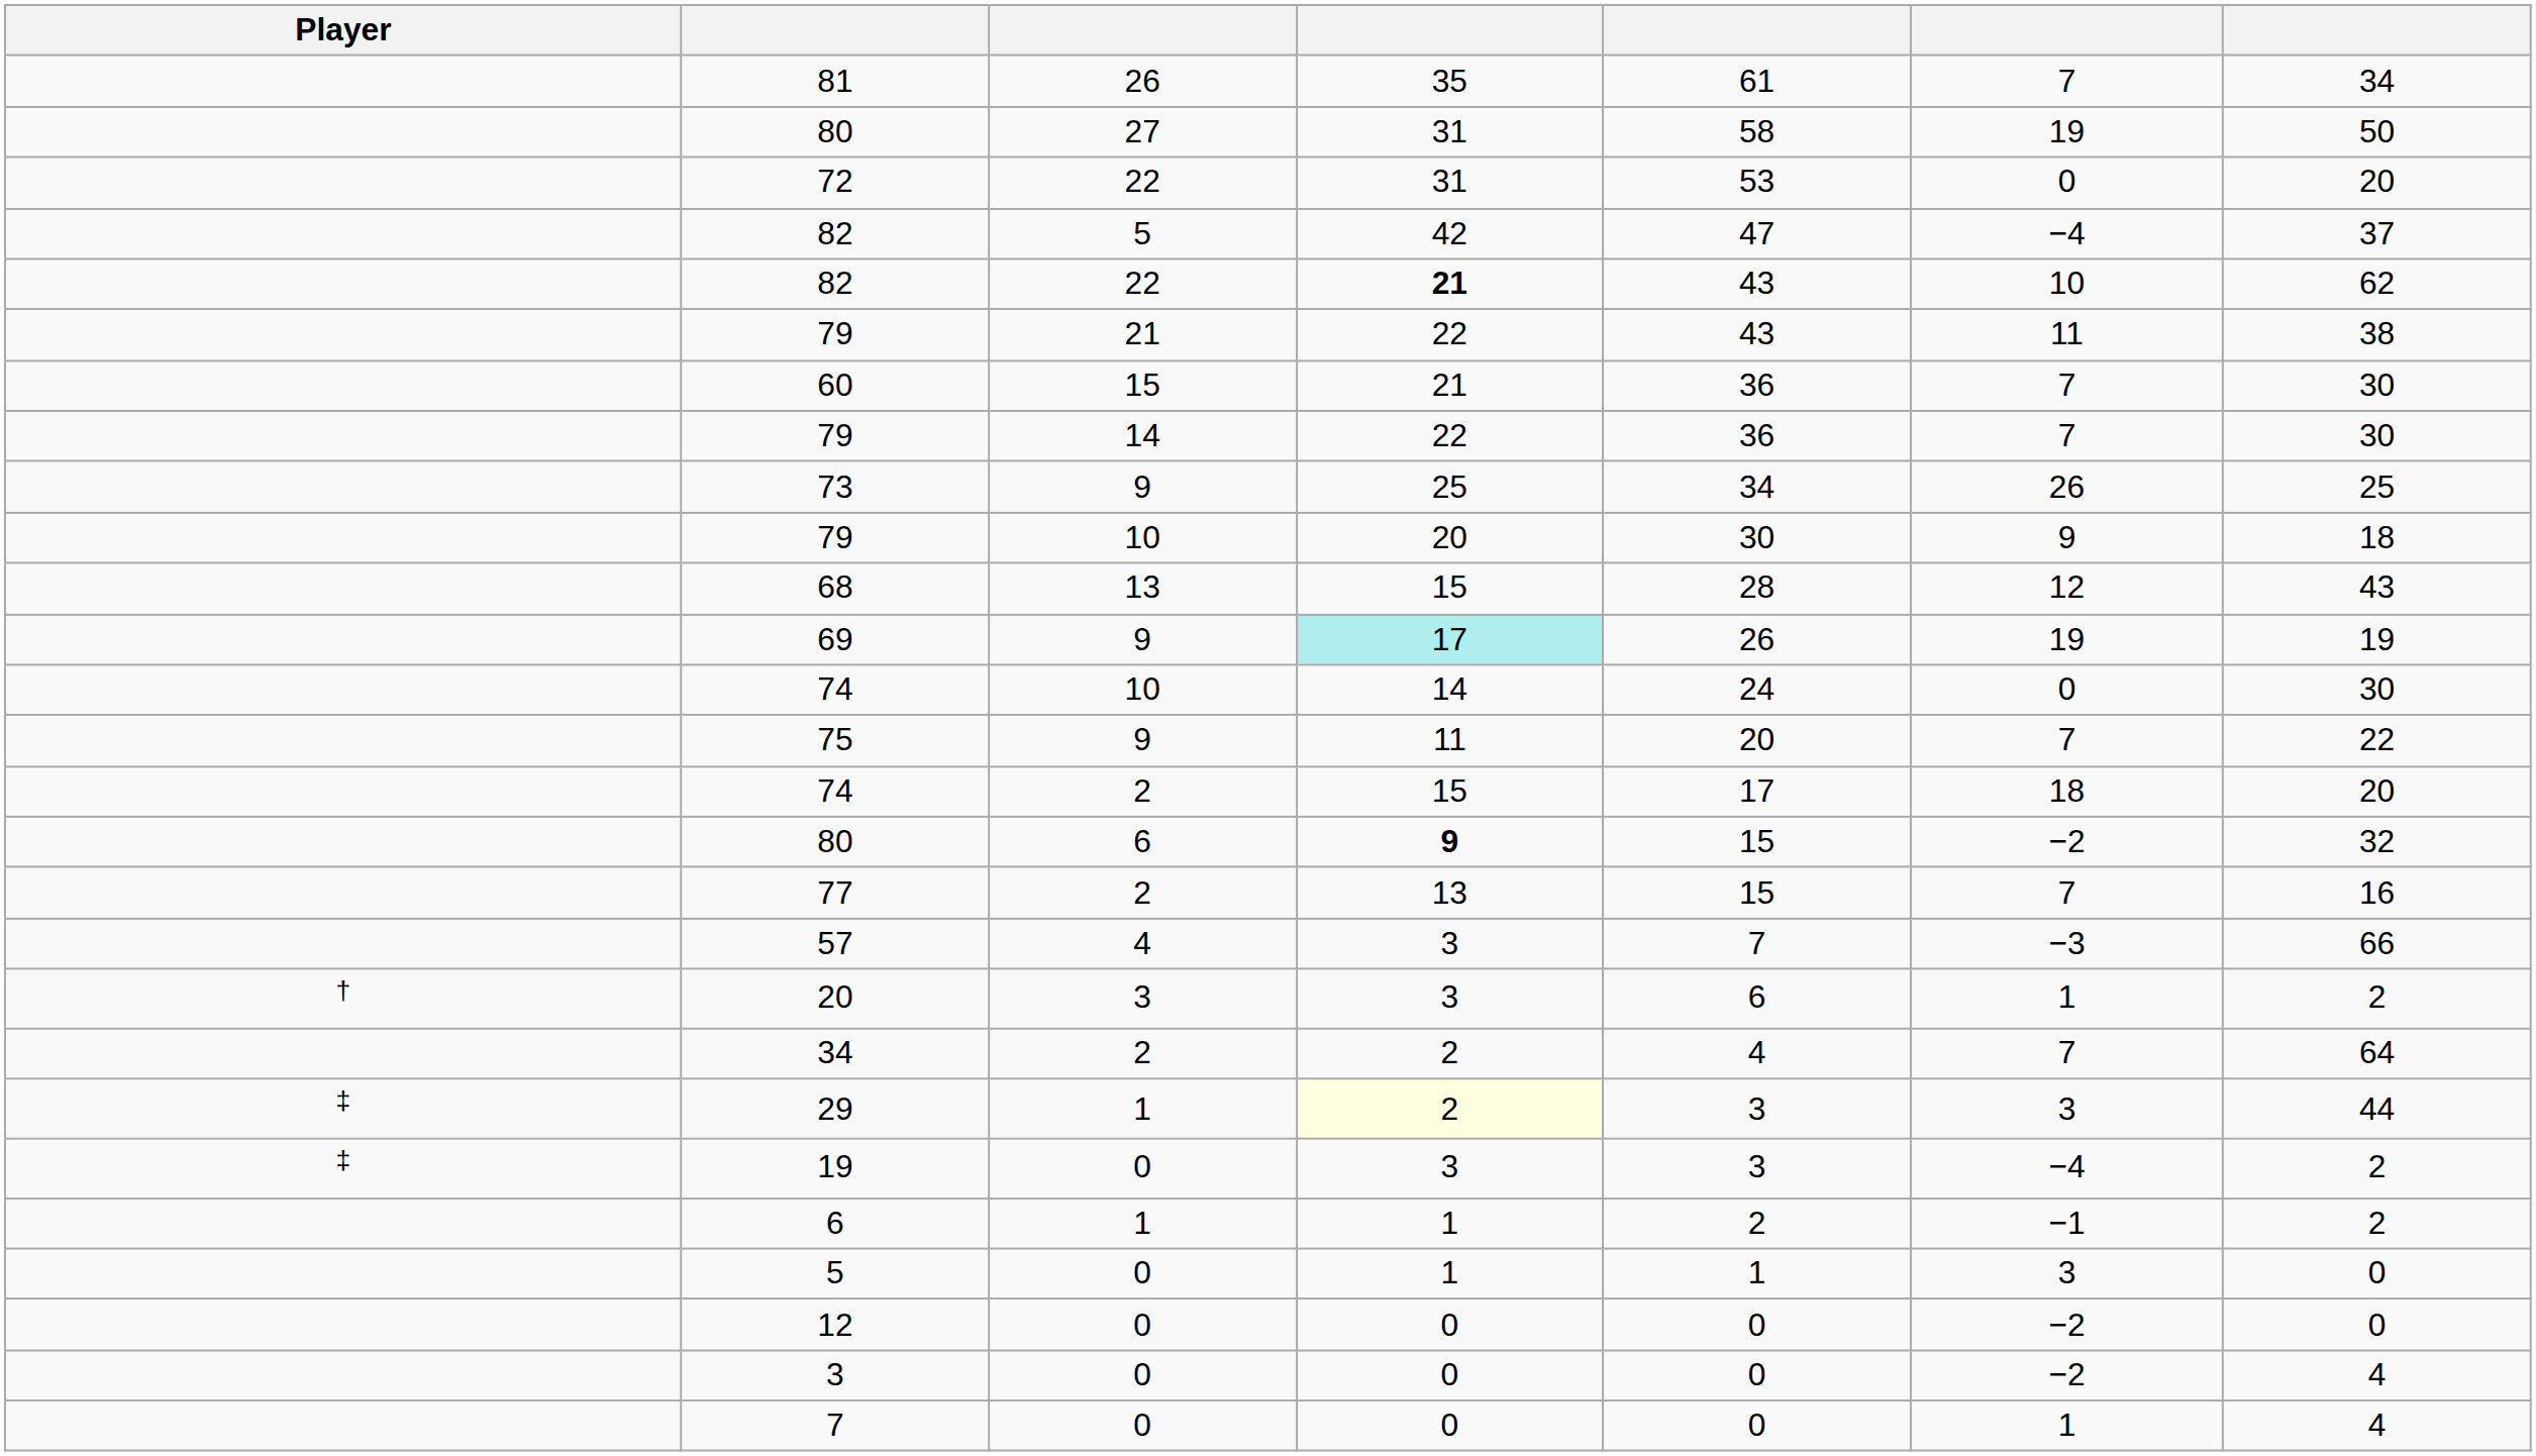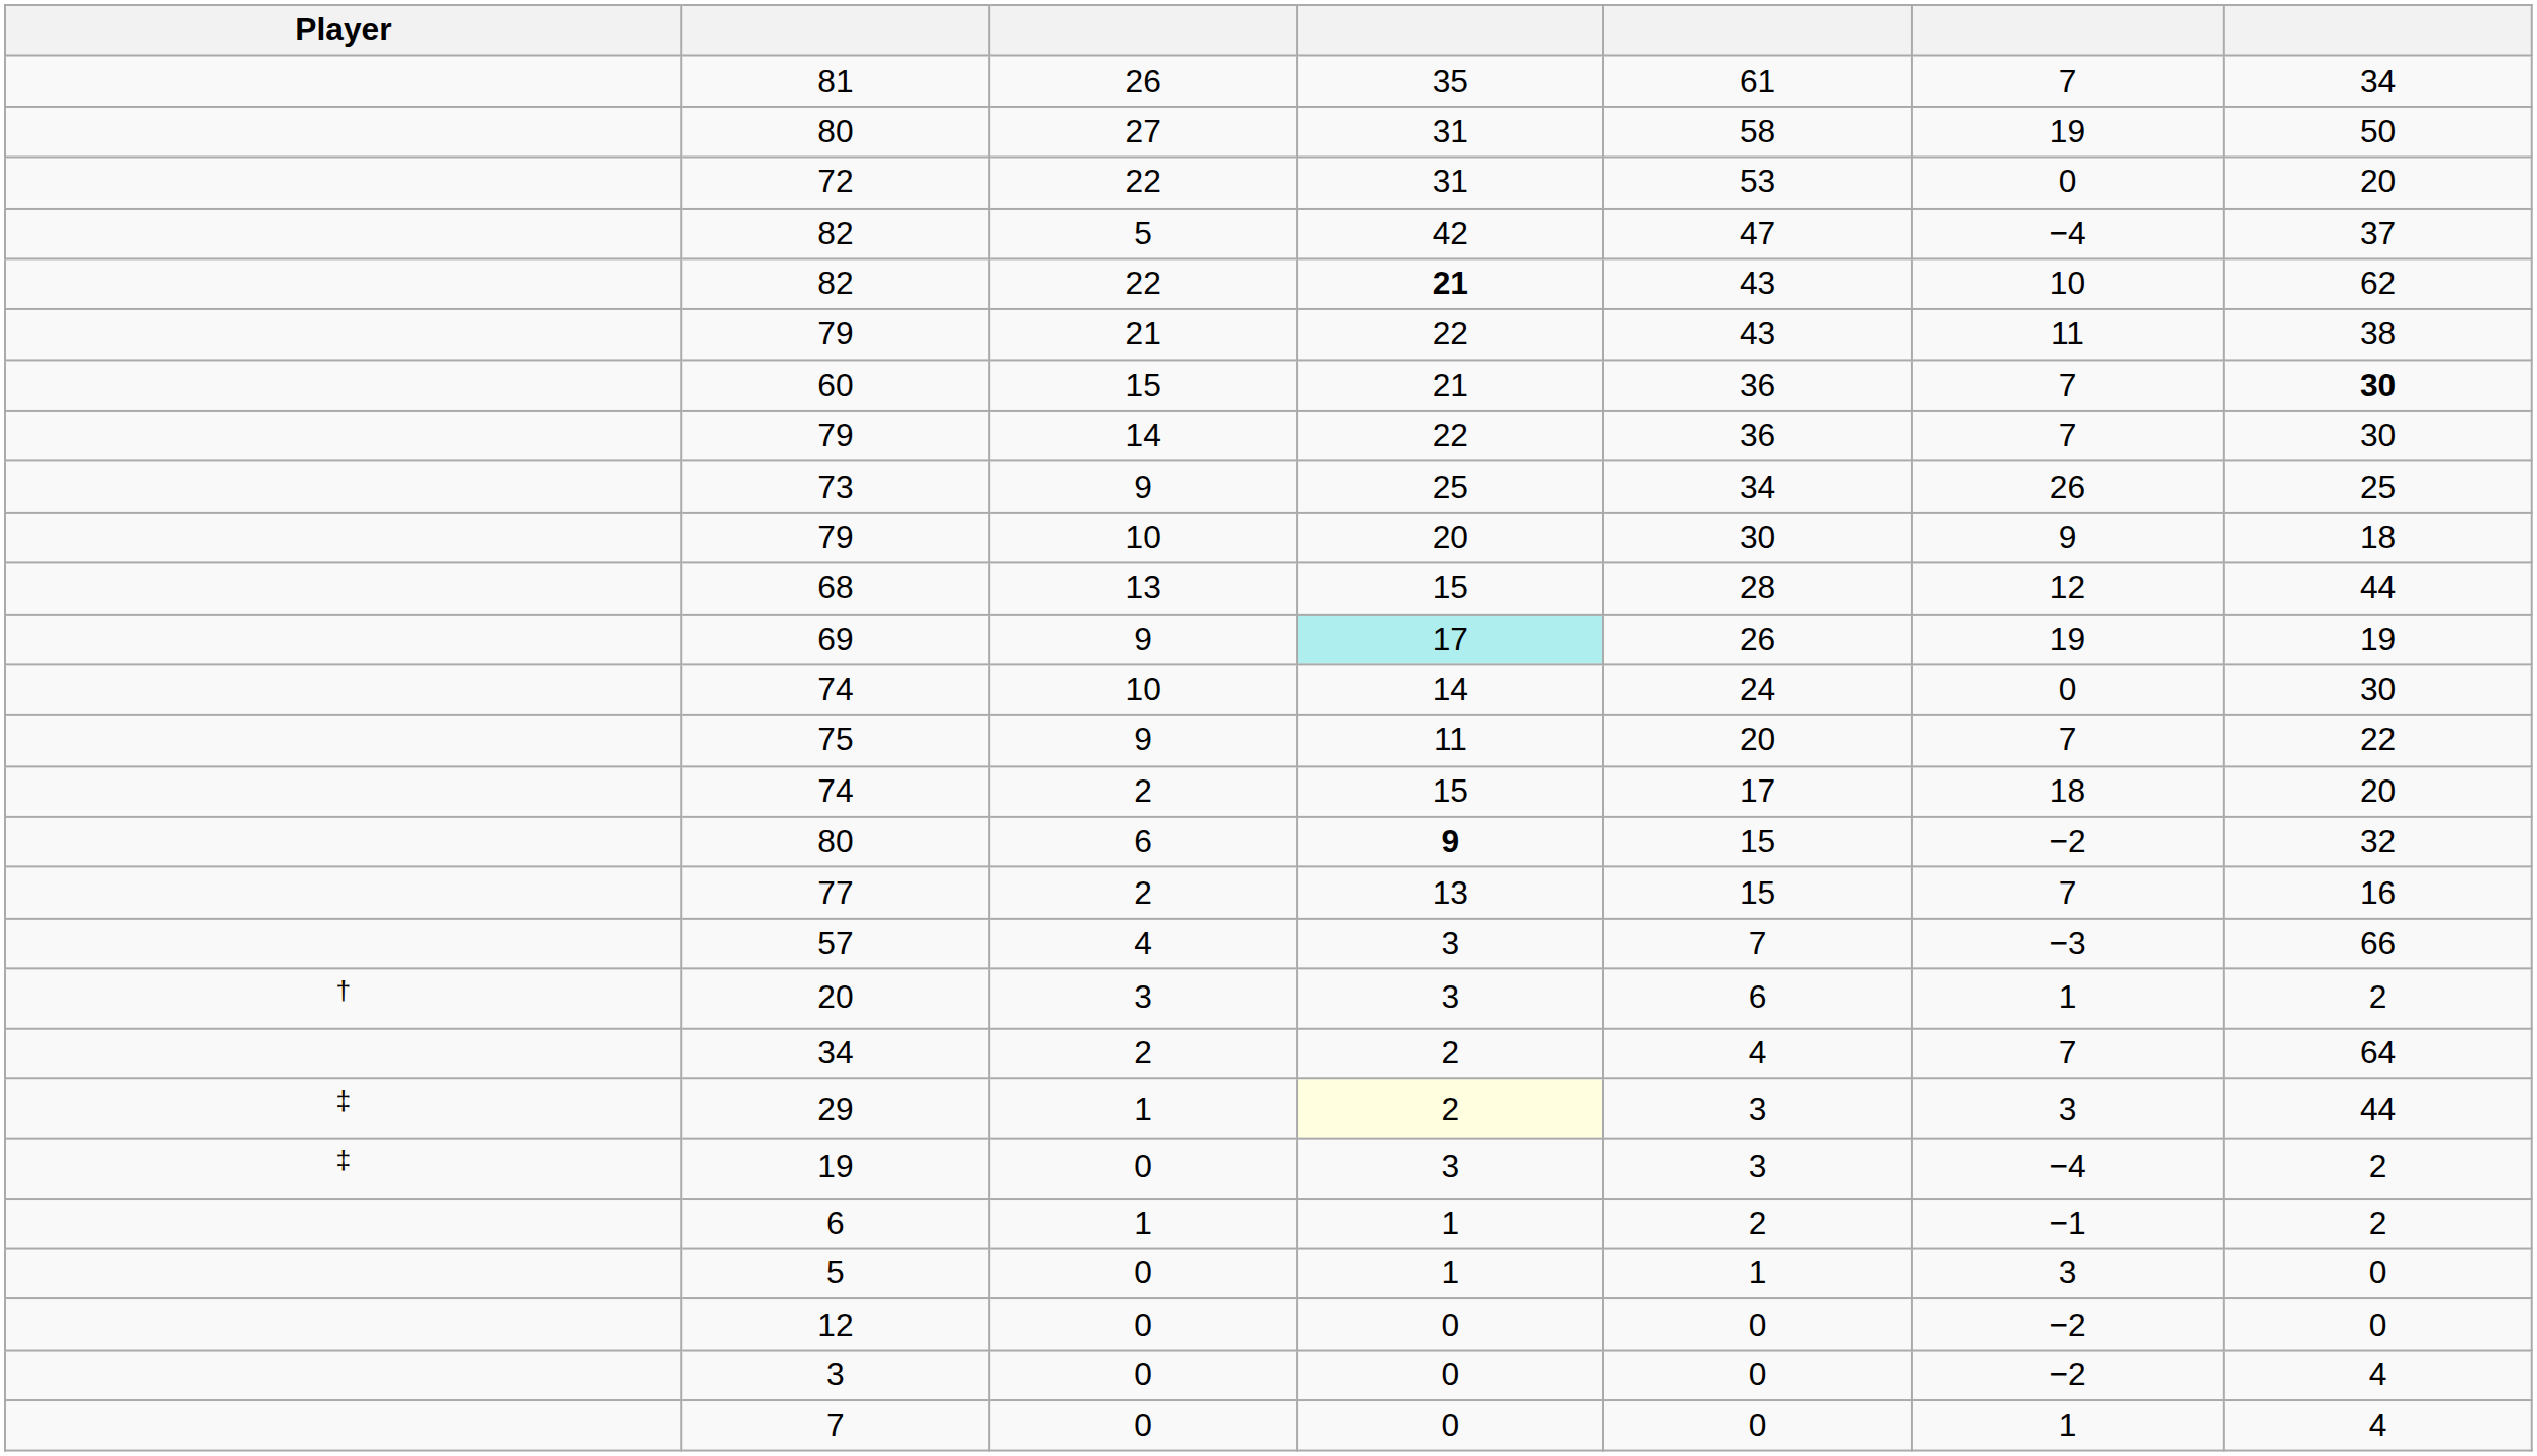60 | column 7: normal -> bold
68 | column 7: 43 -> 44
